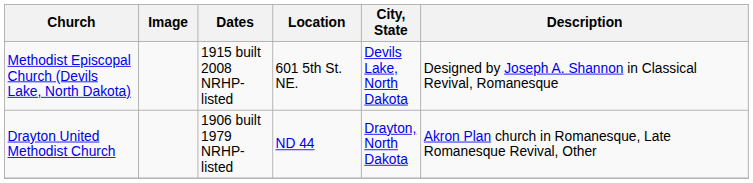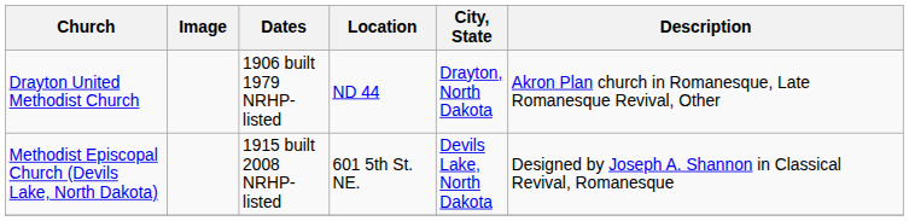rows swapped: Methodist Episcopal Church (Devils Lake, North Dakota) <-> Drayton United Methodist Church
